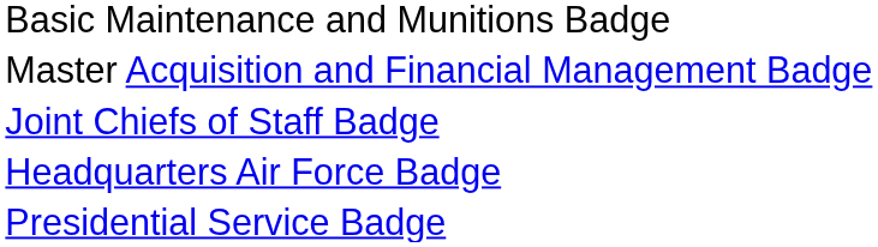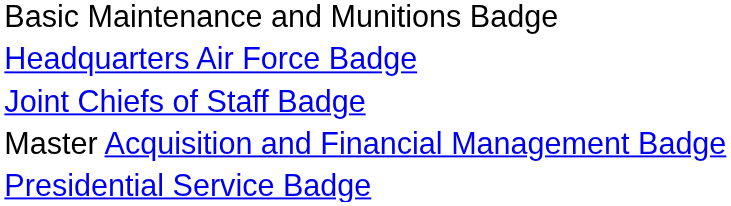rows swapped: Master Acquisition and Financial Management Badge <-> Headquarters Air Force Badge
